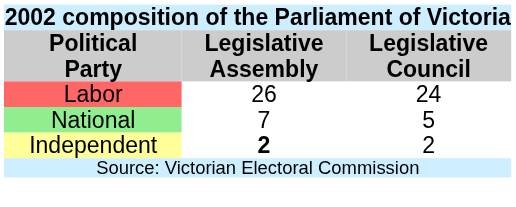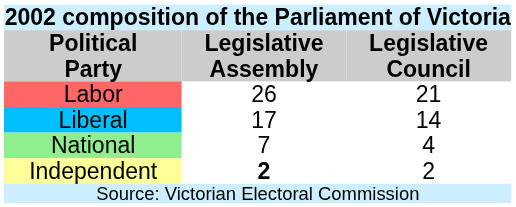Labor | Legislative Council: 24 -> 21
+ row: Liberal | 17 | 14
National | Legislative Council: 5 -> 4
